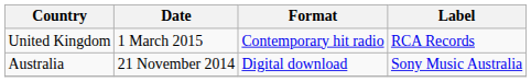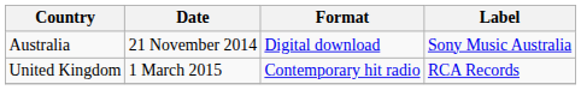rows swapped: Australia <-> United Kingdom
